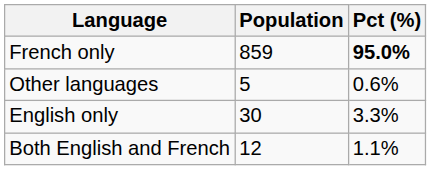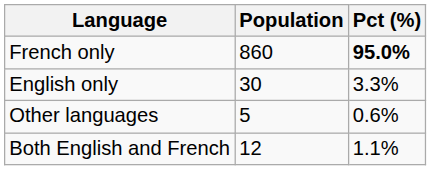French only | Population: 859 -> 860
rows swapped: English only <-> Other languages
